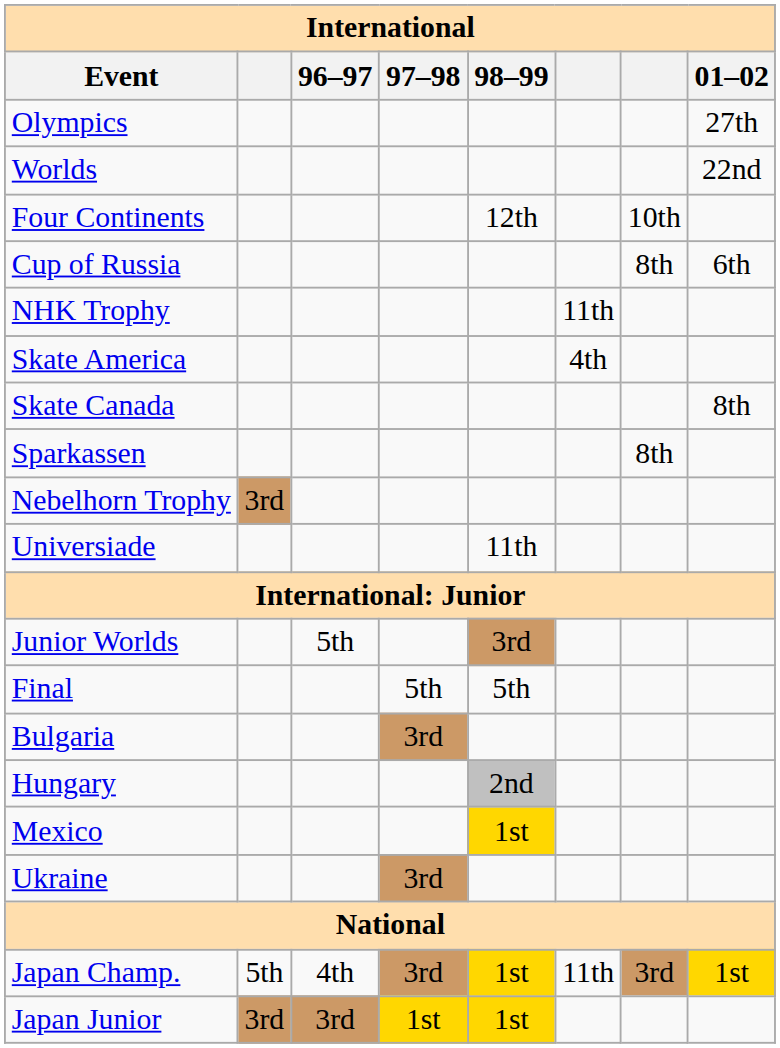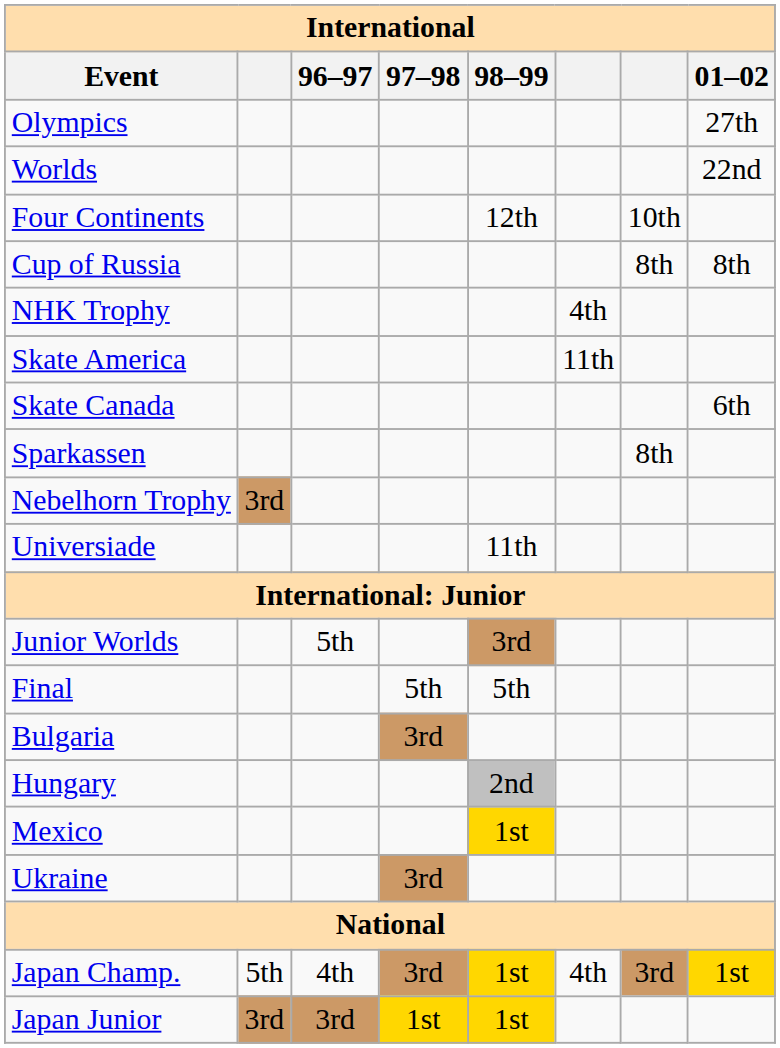Cup of Russia | 01–02: 6th -> 8th
NHK Trophy | column 6: 11th -> 4th
Skate America | column 6: 4th -> 11th
Skate Canada | 01–02: 8th -> 6th
Japan Champ. | column 6: 11th -> 4th
